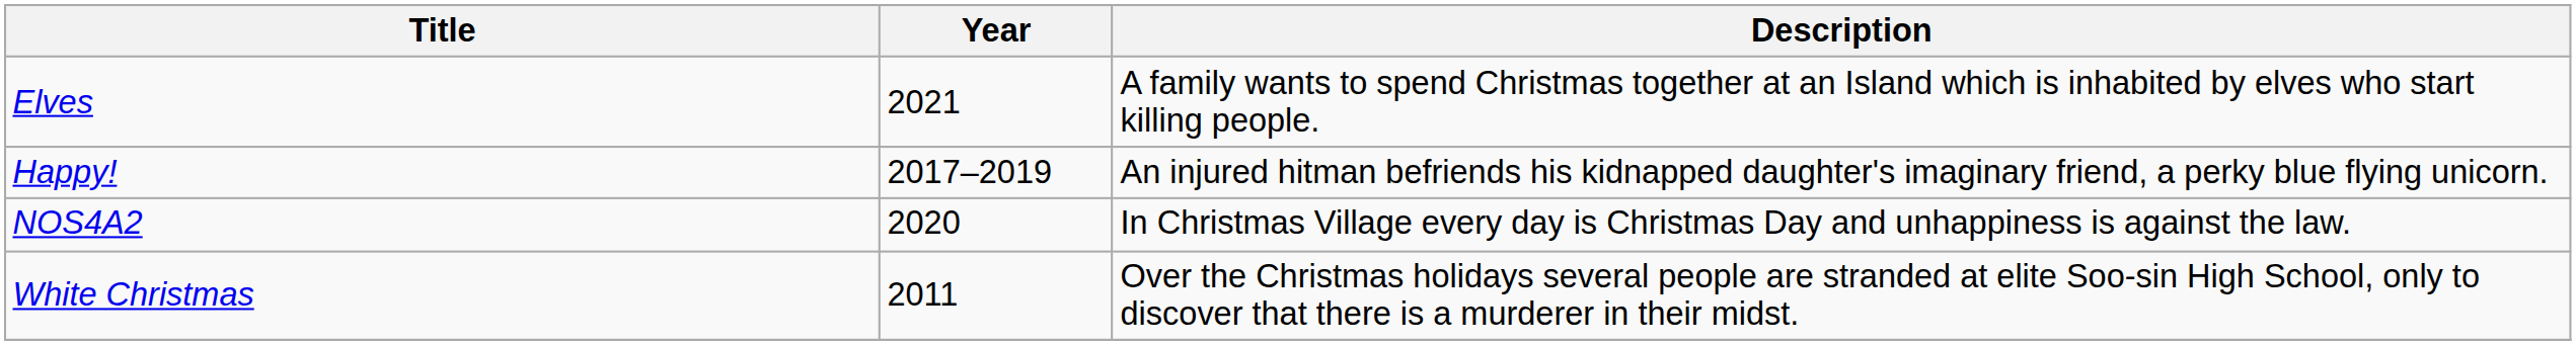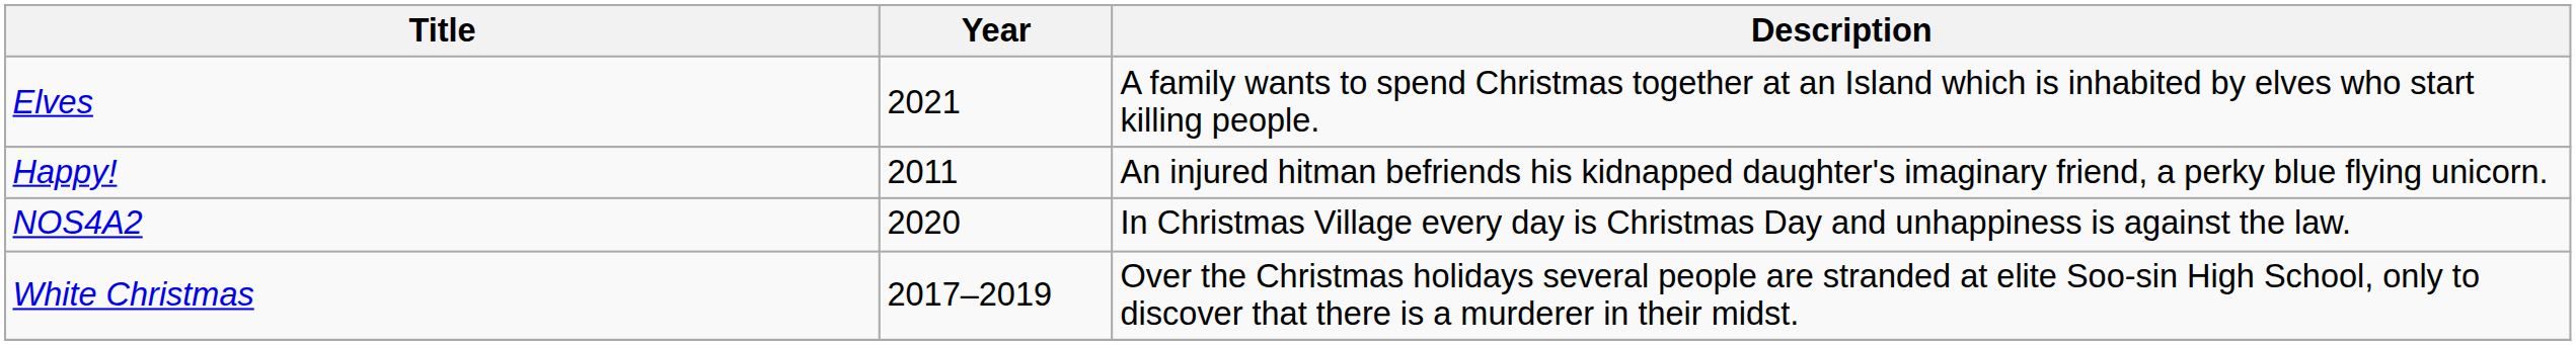Happy! | Year: 2017–2019 -> 2011
White Christmas | Year: 2011 -> 2017–2019
